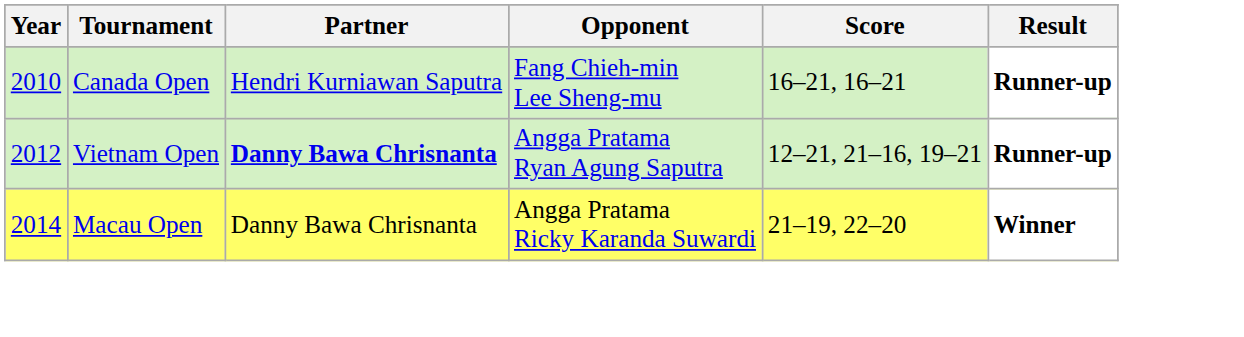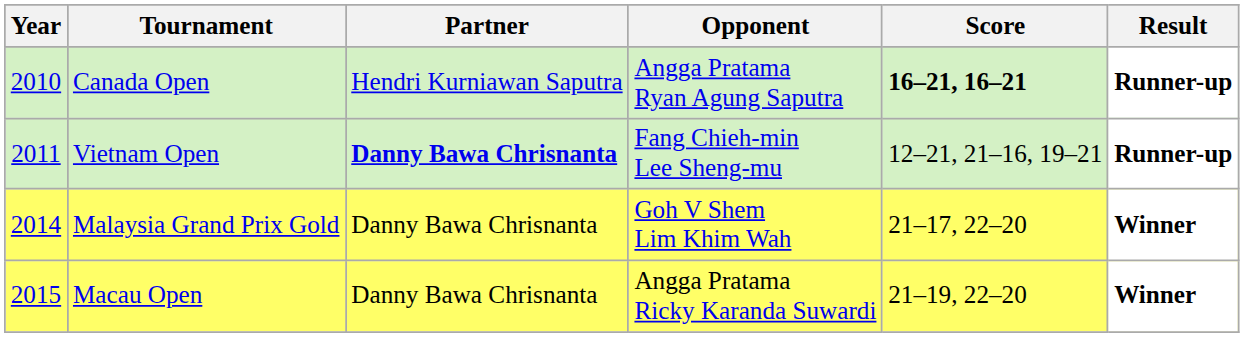Canada Open | Opponent: Fang Chieh-min Lee Sheng-mu -> Angga Pratama Ryan Agung Saputra
Canada Open | Score: normal -> bold
Vietnam Open | Year: 2012 -> 2011
Vietnam Open | Opponent: Angga Pratama Ryan Agung Saputra -> Fang Chieh-min Lee Sheng-mu
+ row: 2014 | Malaysia Grand Prix Gold | Danny Bawa Chrisnanta | Goh V Shem Lim Khim Wah | 21–17, 22–20 | Winner
Macau Open | Year: 2014 -> 2015
